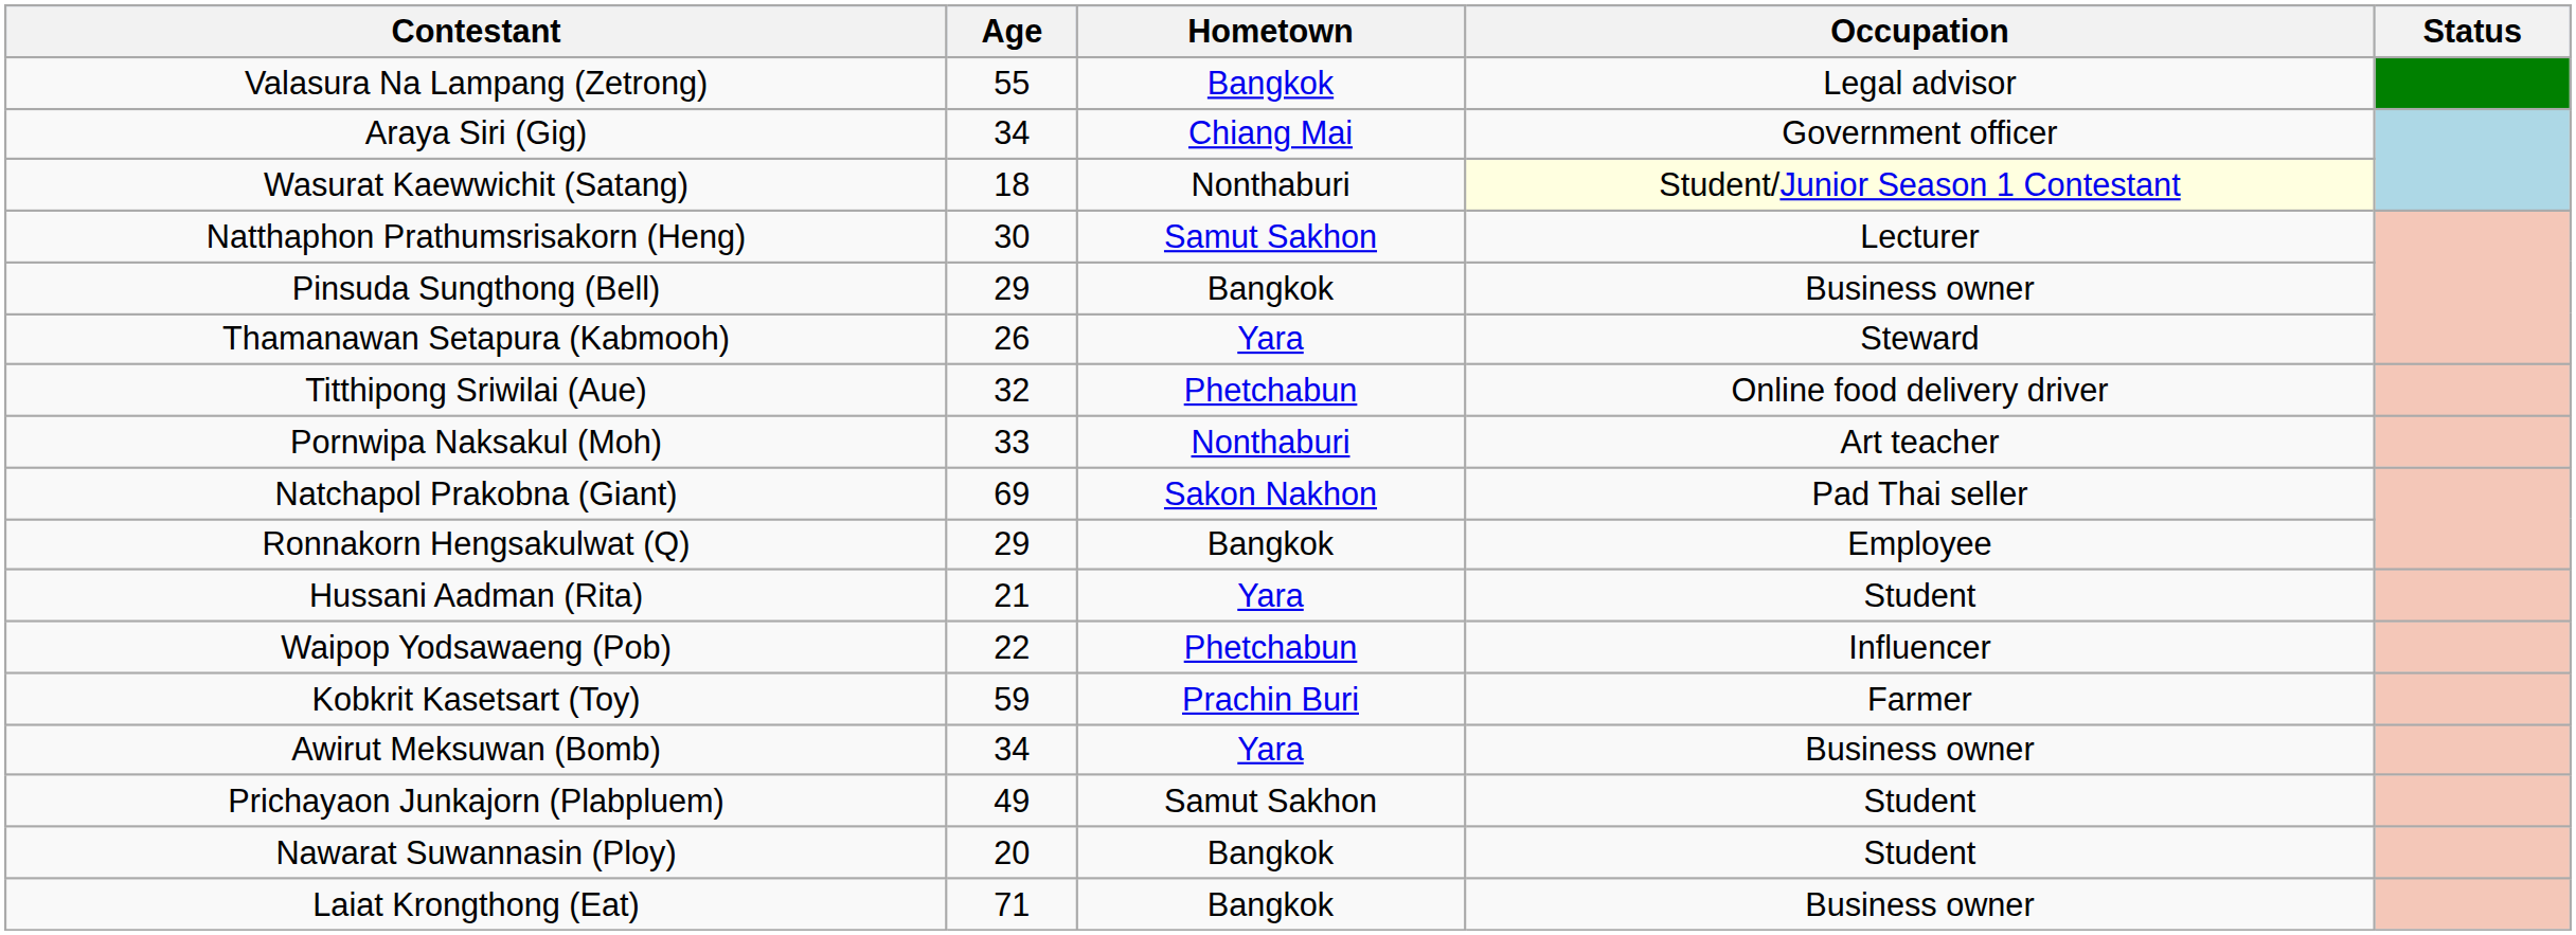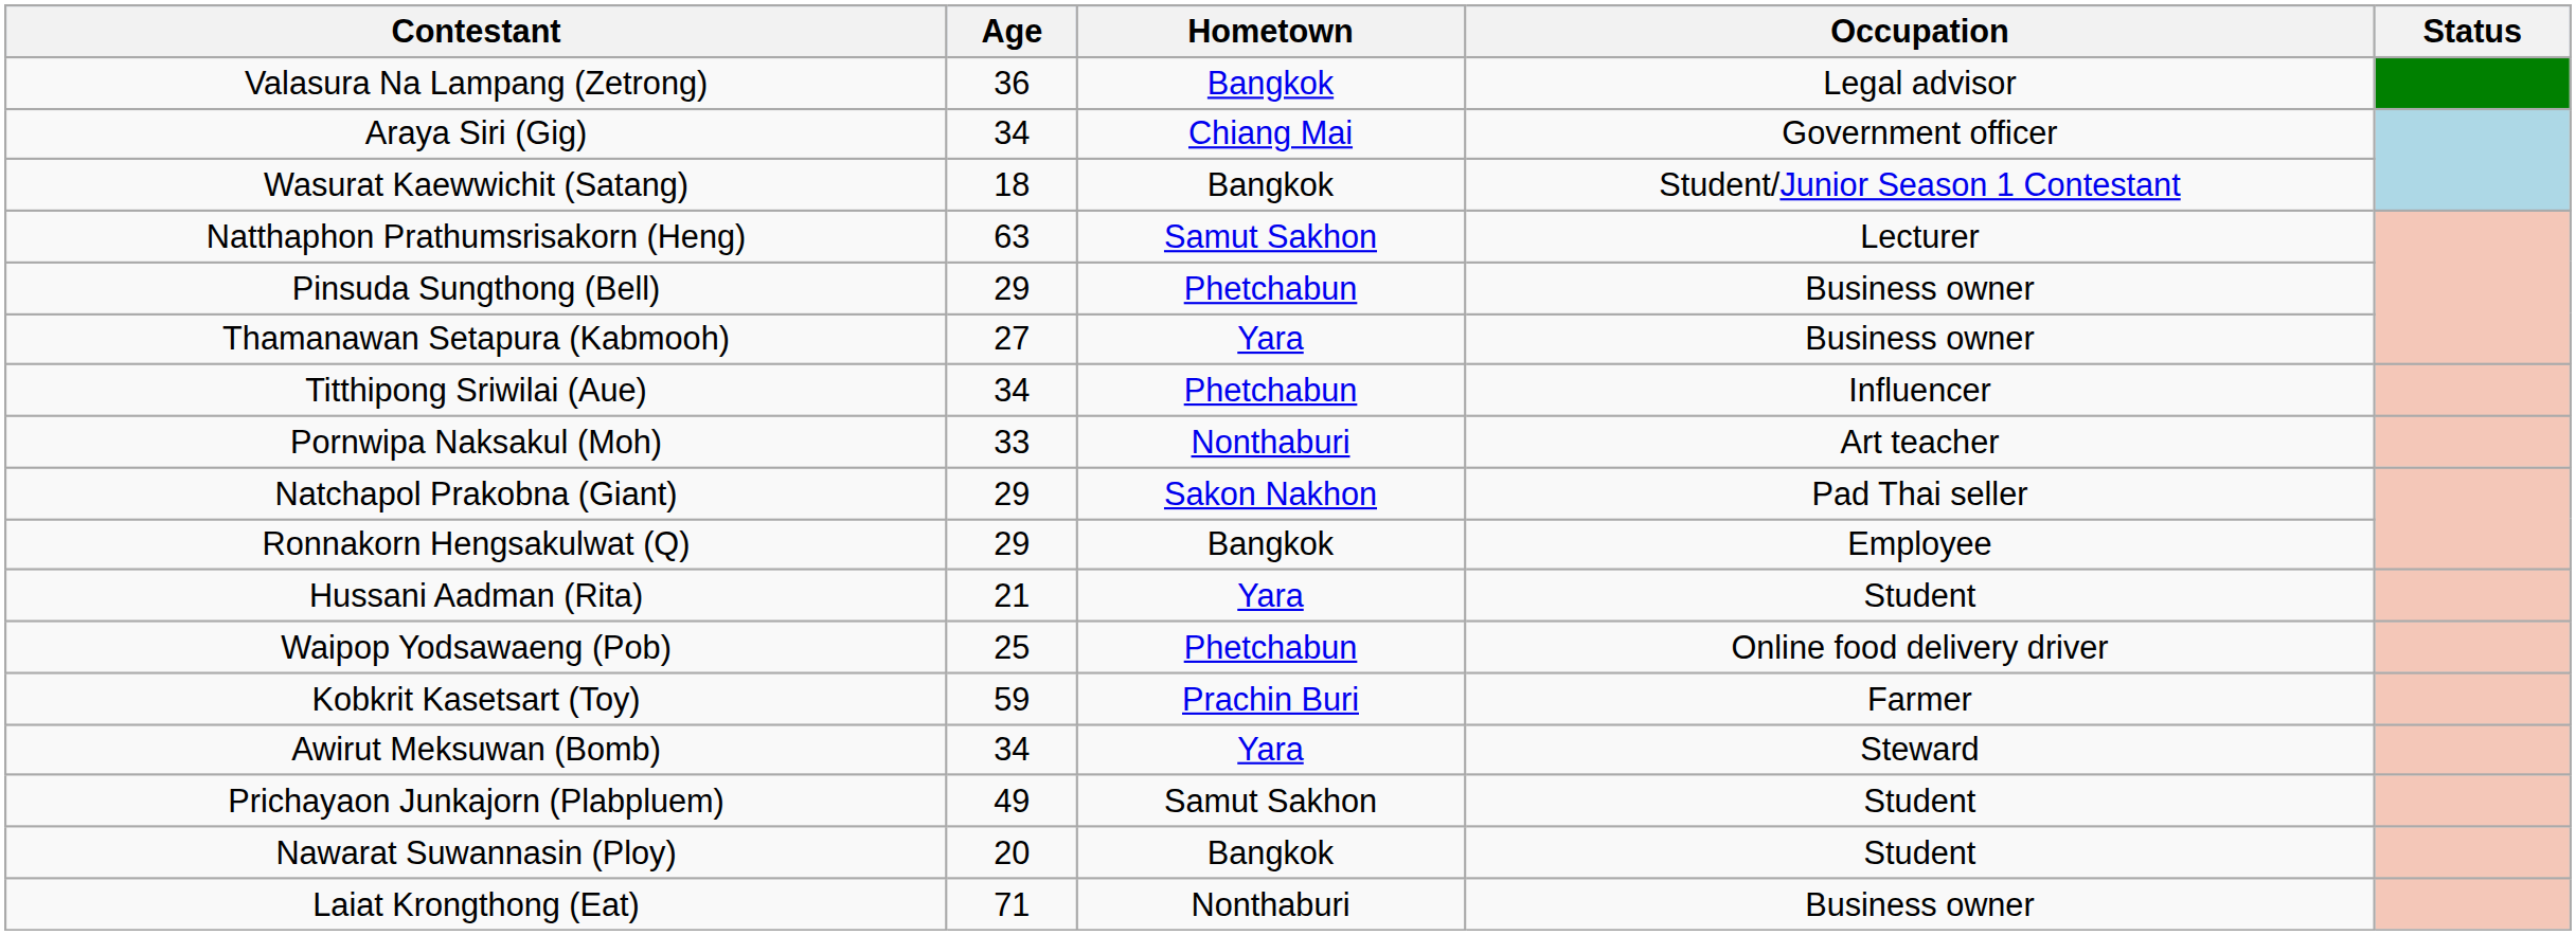Valasura Na Lampang (Zetrong) | Age: 55 -> 36
Wasurat Kaewwichit (Satang) | Hometown: Nonthaburi -> Bangkok
Wasurat Kaewwichit (Satang) | Occupation: lightyellow background -> no background
Natthaphon Prathumsrisakorn (Heng) | Age: 30 -> 63
Pinsuda Sungthong (Bell) | Hometown: Bangkok -> Phetchabun
Thamanawan Setapura (Kabmooh) | Age: 26 -> 27
Thamanawan Setapura (Kabmooh) | Occupation: Steward -> Business owner
Titthipong Sriwilai (Aue) | Age: 32 -> 34
Titthipong Sriwilai (Aue) | Occupation: Online food delivery driver -> Influencer
Natchapol Prakobna (Giant) | Age: 69 -> 29
Waipop Yodsawaeng (Pob) | Age: 22 -> 25
Waipop Yodsawaeng (Pob) | Occupation: Influencer -> Online food delivery driver
Awirut Meksuwan (Bomb) | Occupation: Business owner -> Steward
Laiat Krongthong (Eat) | Hometown: Bangkok -> Nonthaburi
